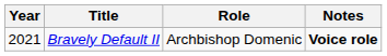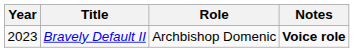Bravely Default II | Year: 2021 -> 2023
